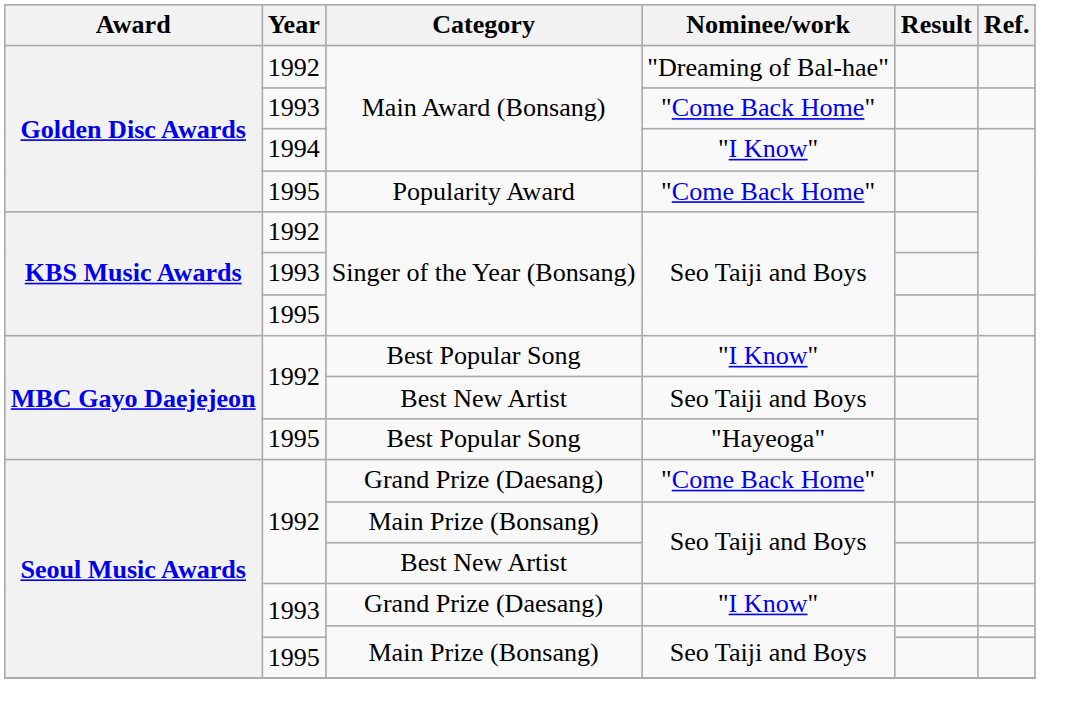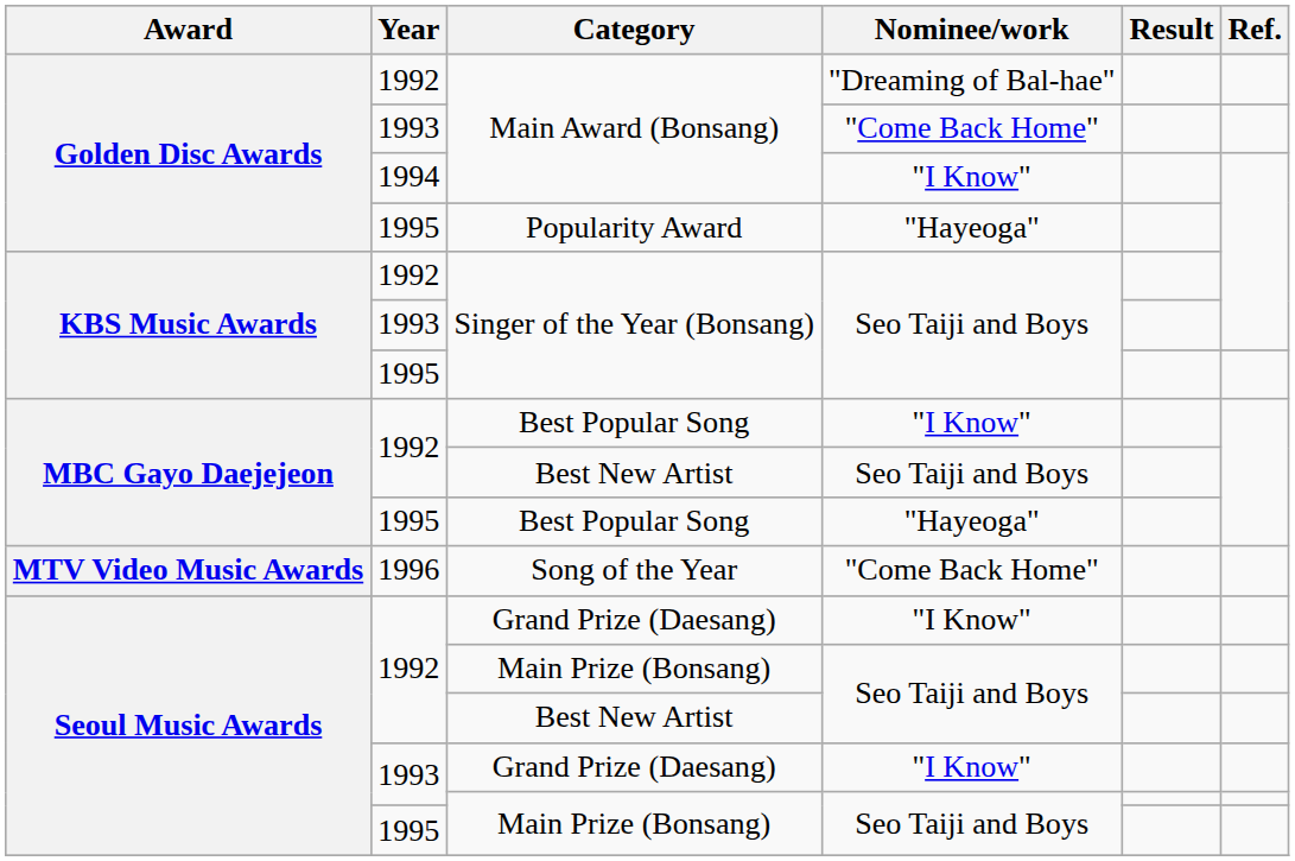Popularity Award | Nominee/work: "Come Back Home" -> "Hayeoga"
+ row: MTV Video Music Awards | 1996 | Song of the Year | "Come Back Home"
1992 / Grand Prize (Daesang) | Nominee/work: "Come Back Home" -> "I Know"
